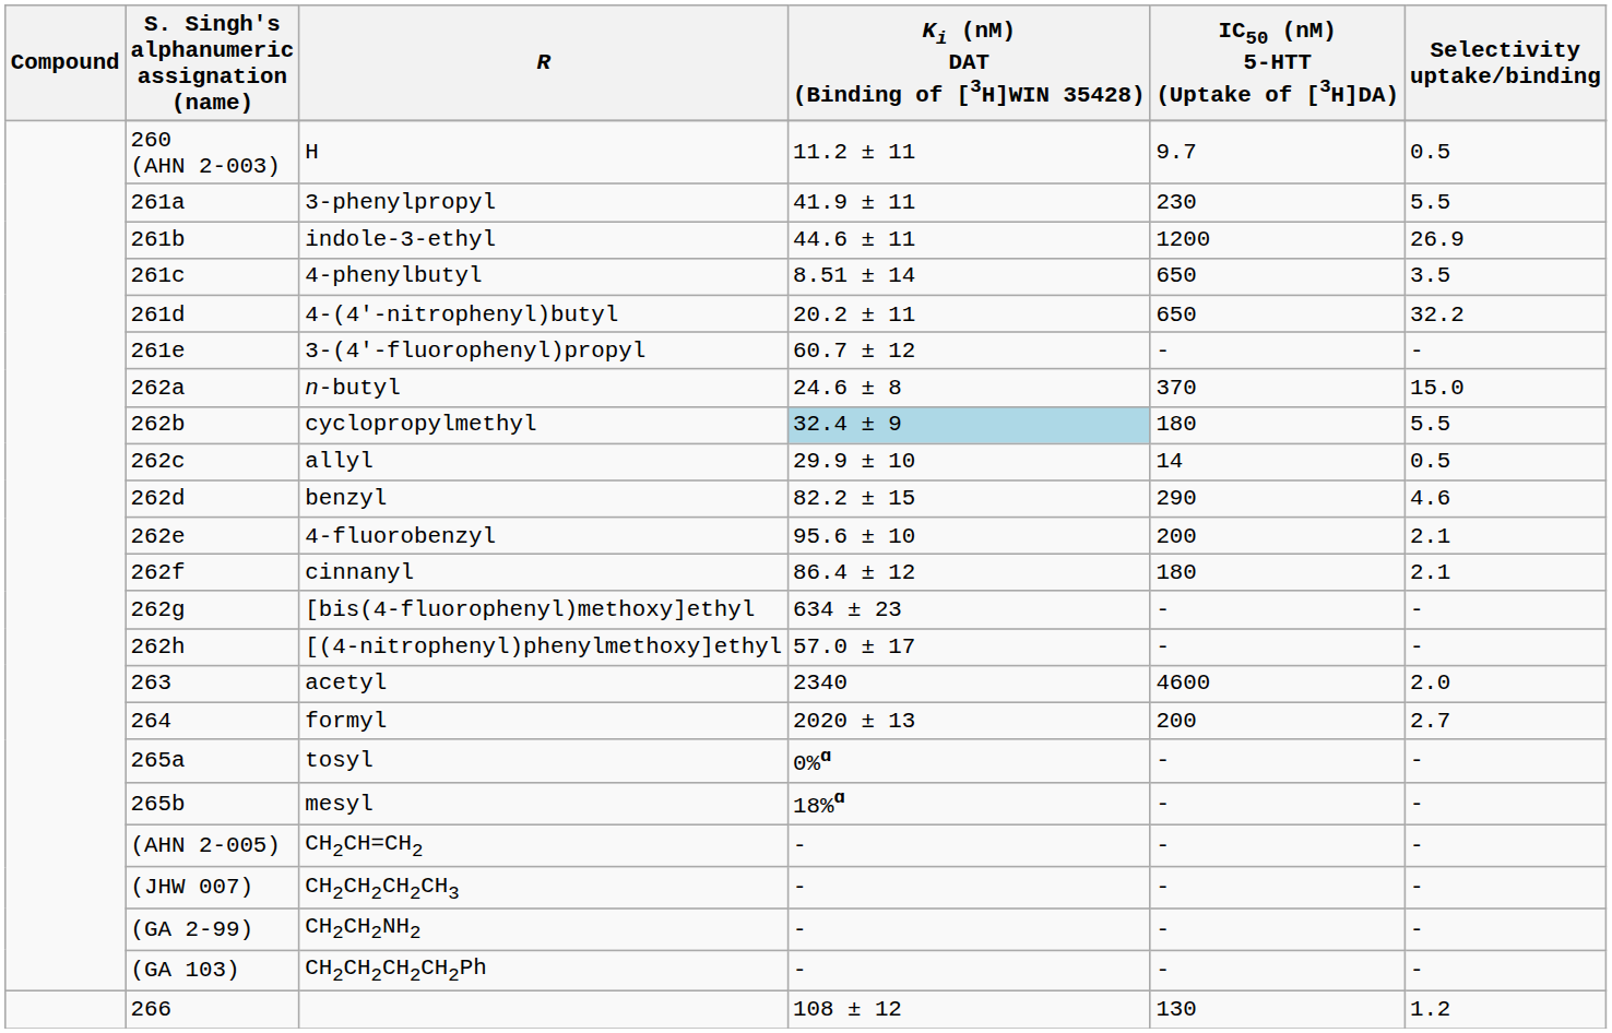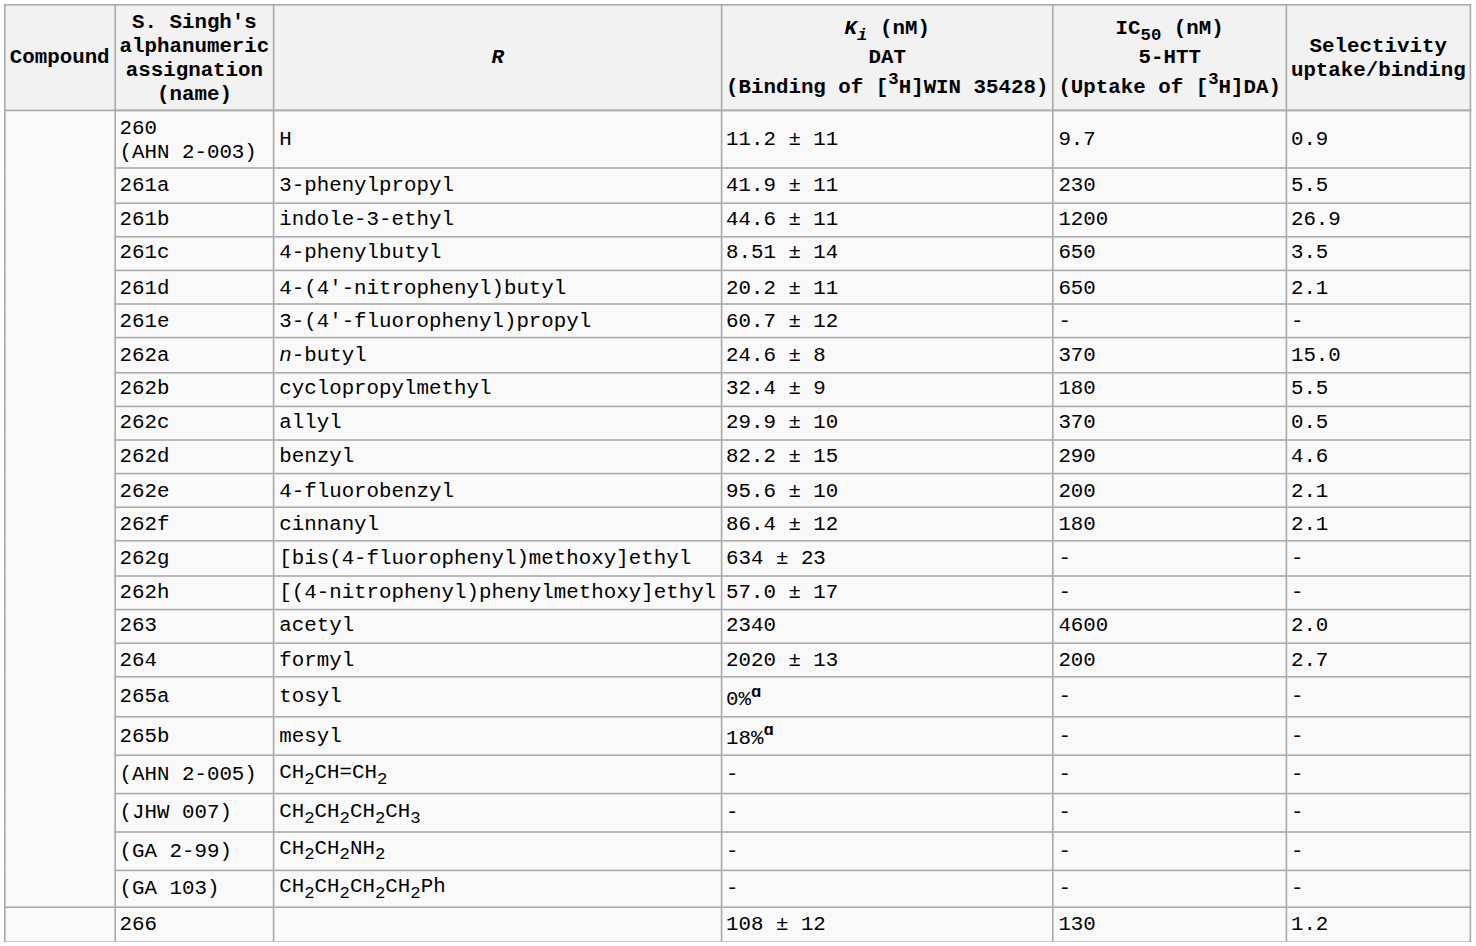H | Selectivity uptake/binding: 0.5 -> 0.9
4-(4′-nitrophenyl)butyl | Selectivity uptake/binding: 32.2 -> 2.1
cyclopropylmethyl | Ki (nM) DAT (Binding of [3H]WIN 35428): lightblue background -> no background
allyl | IC50 (nM) 5-HTT (Uptake of [3H]DA): 14 -> 370
